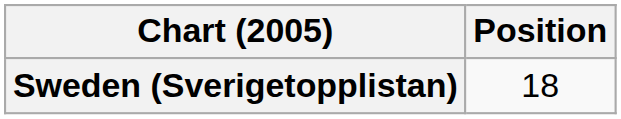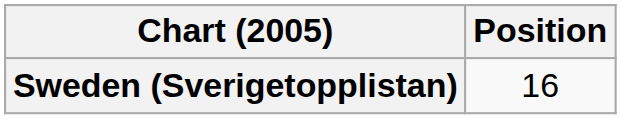Sweden (Sverigetopplistan) | Position: 18 -> 16
